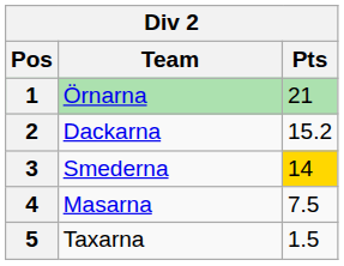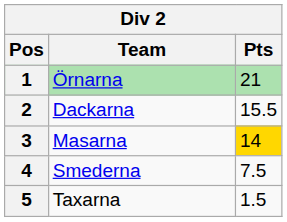2 | Pts: 15.2 -> 15.5
3 | Team: Smederna -> Masarna
4 | Team: Masarna -> Smederna
